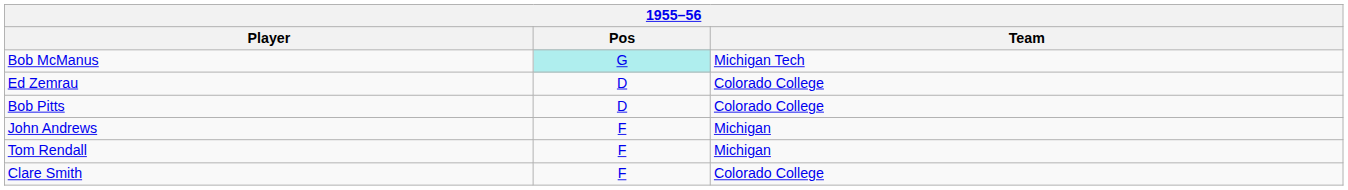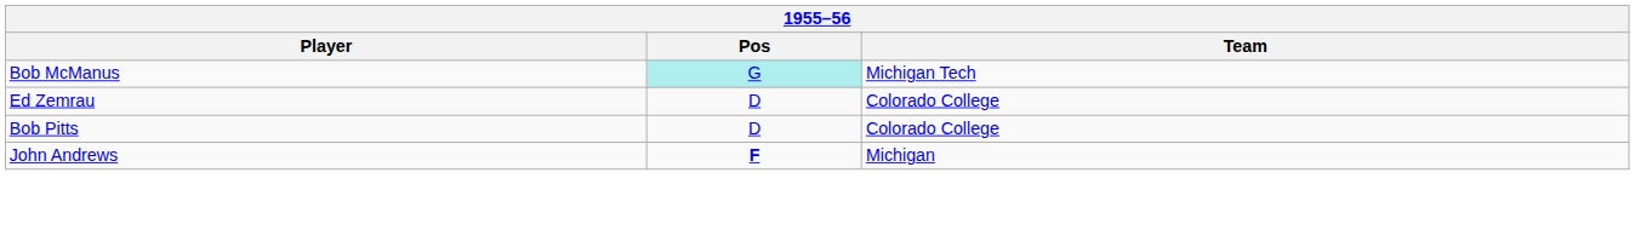John Andrews | Pos: normal -> bold
- row: Tom Rendall | F | Michigan
- row: Clare Smith | F | Colorado College
